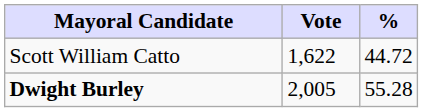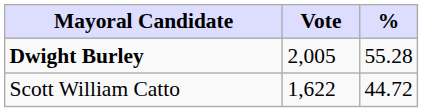rows swapped: Dwight Burley <-> Scott William Catto
